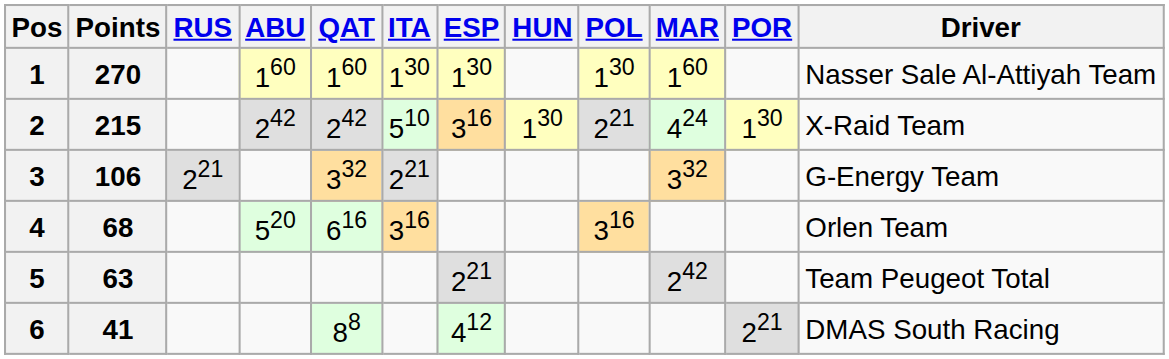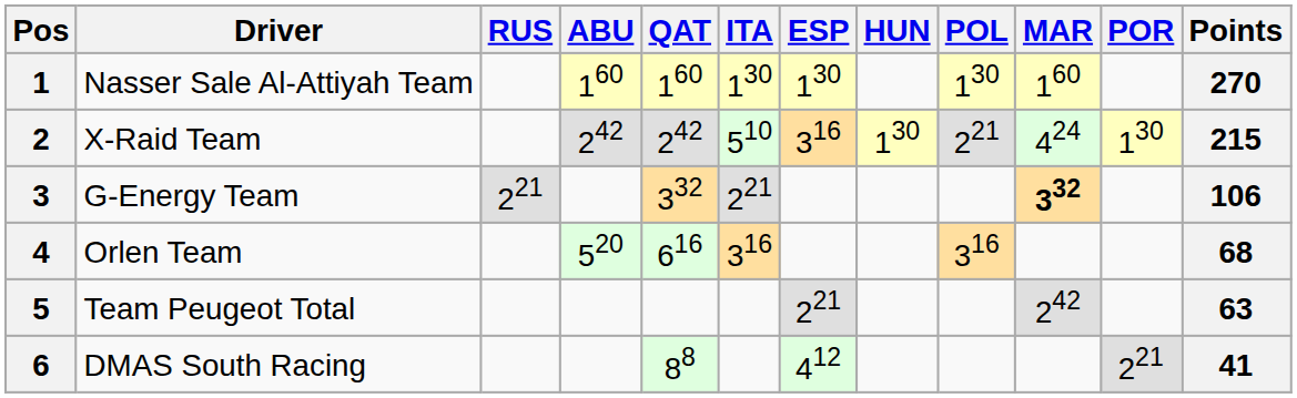columns swapped: Driver <-> Points
3 | MAR: normal -> bold
